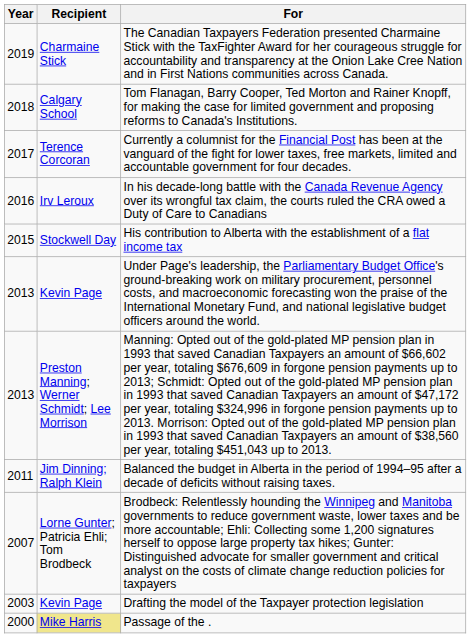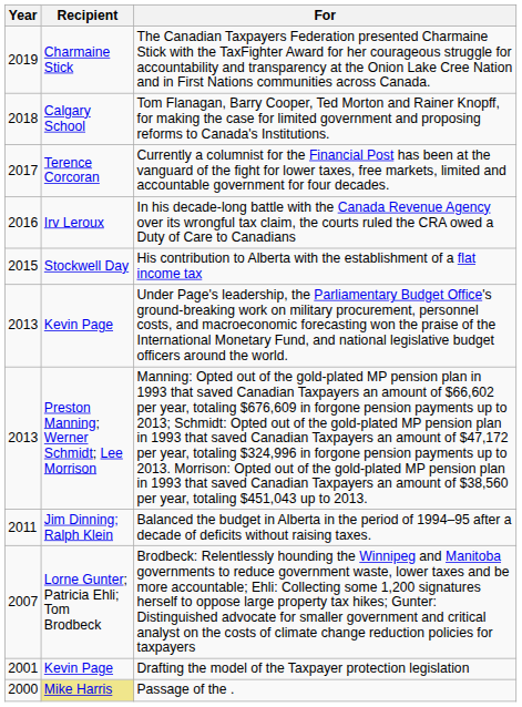Drafting the model of the Taxpayer protection legislation | Year: 2003 -> 2001
